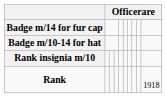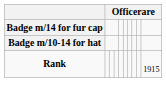- row: Rank insignia m/10
Rank | column 10: 1918 -> 1915
